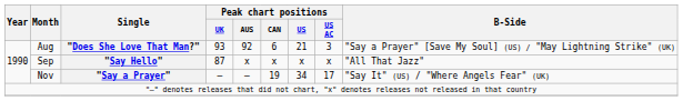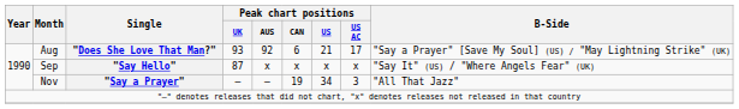Aug | Peak chart positions / US AC: 3 -> 17
Sep | B-Side: "All That Jazz" -> "Say It" (US) / "Where Angels Fear" (UK)
Nov | Peak chart positions / US AC: 17 -> 3
Nov | B-Side: "Say It" (US) / "Where Angels Fear" (UK) -> "All That Jazz"
